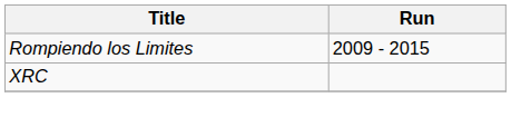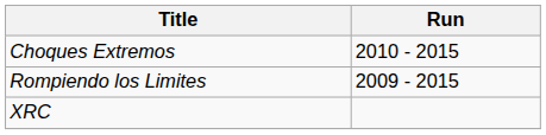+ row: Choques Extremos | 2010 - 2015
